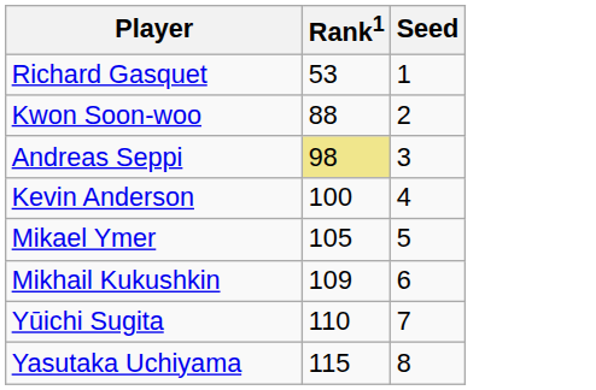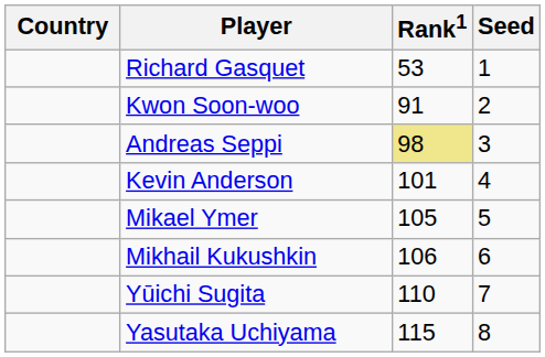+ column: Country
Kwon Soon-woo | Rank1: 88 -> 91
Kevin Anderson | Rank1: 100 -> 101
Mikhail Kukushkin | Rank1: 109 -> 106
